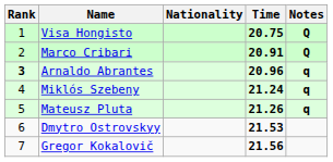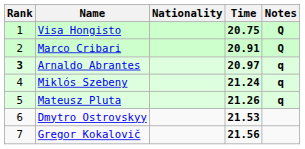Arnaldo Abrantes | Time: 20.96 -> 20.97
